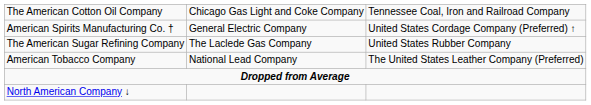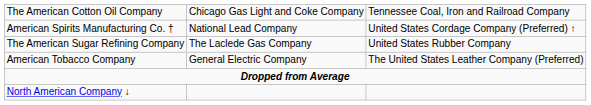American Spirits Manufacturing Co. † | column 2: General Electric Company -> National Lead Company
American Tobacco Company | column 2: National Lead Company -> General Electric Company
